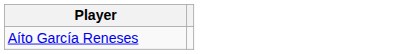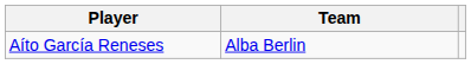+ column: Team | Alba Berlin
